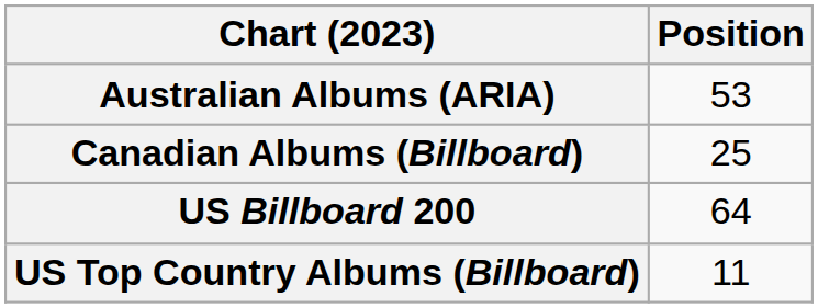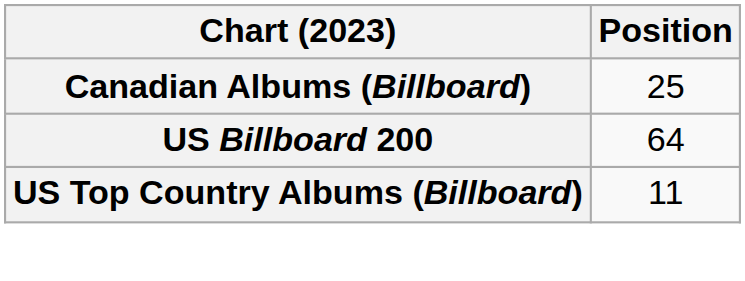- row: Australian Albums (ARIA) | 53
